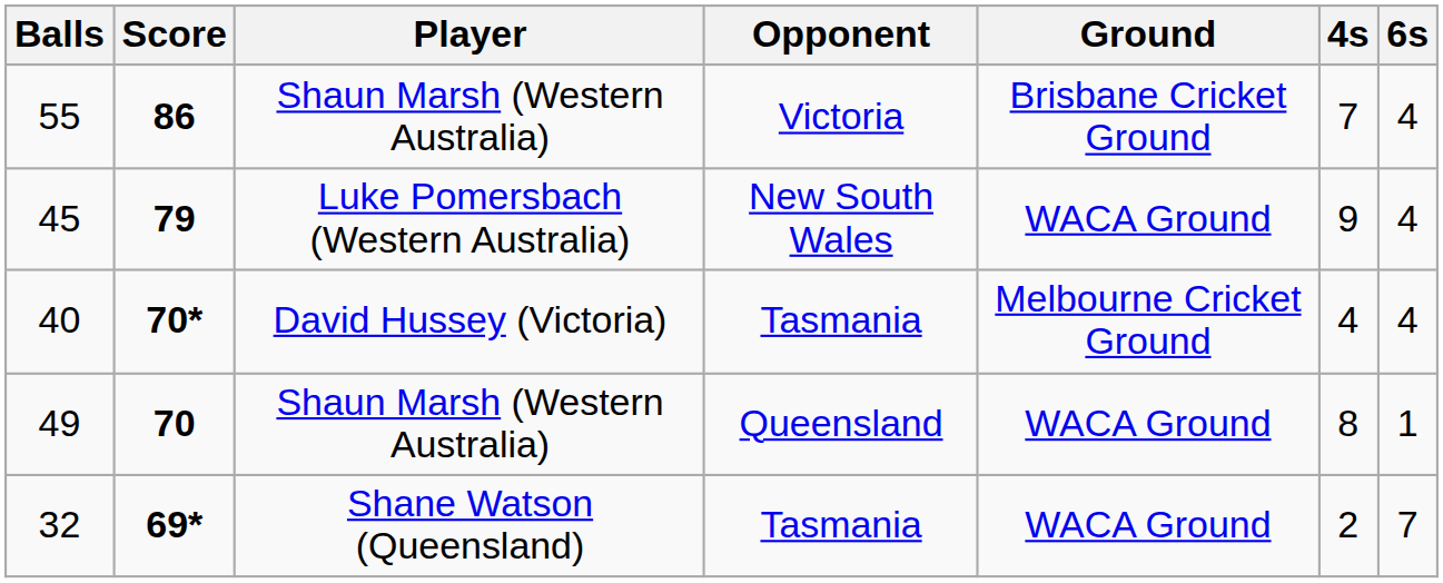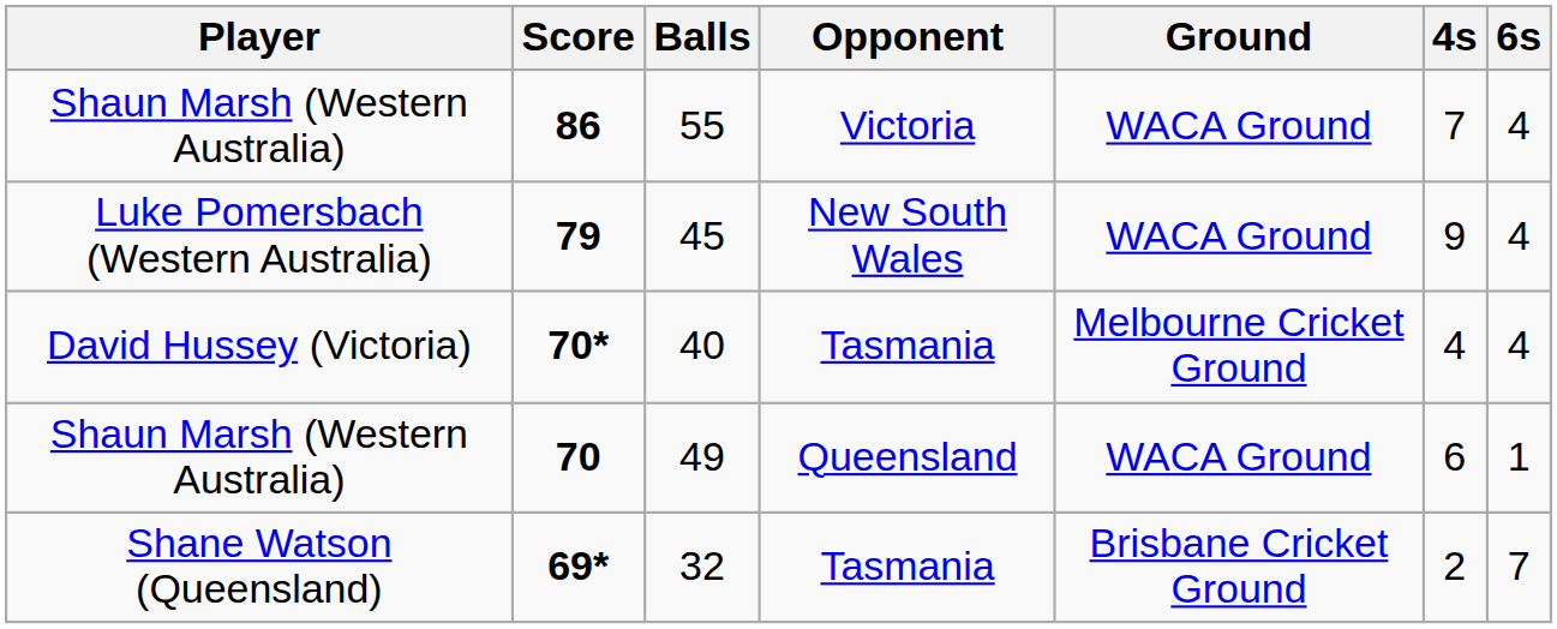columns swapped: Player <-> Balls
86 | Ground: Brisbane Cricket Ground -> WACA Ground
70 | 4s: 8 -> 6
69* | Ground: WACA Ground -> Brisbane Cricket Ground
